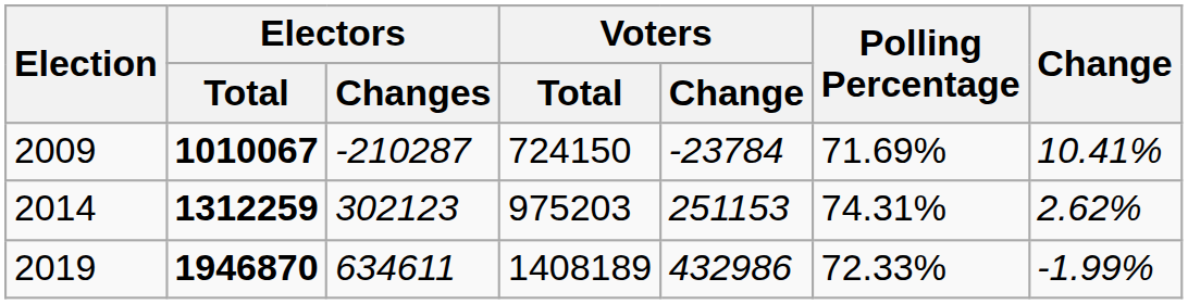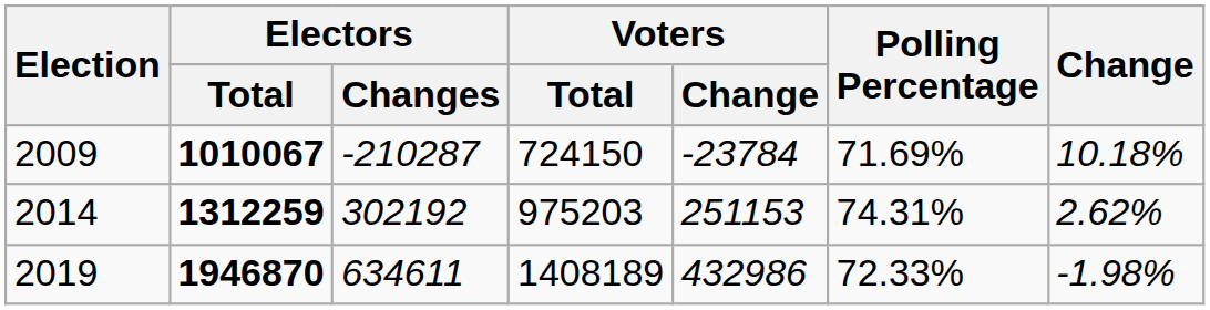2009 | Change: 10.41% -> 10.18%
2014 | Electors / Changes: 302123 -> 302192
2019 | Change: -1.99% -> -1.98%
